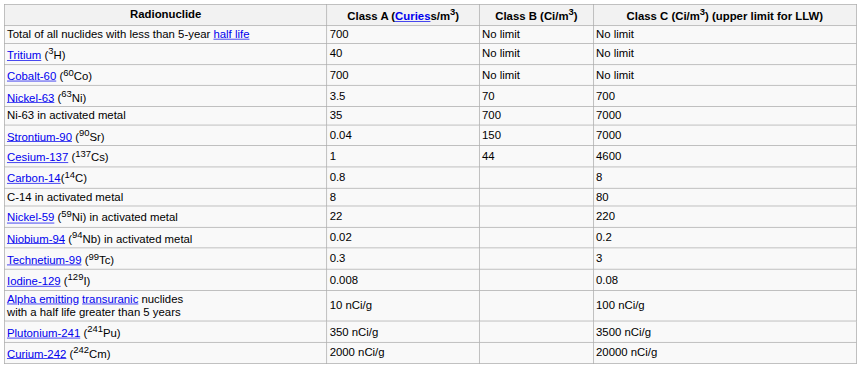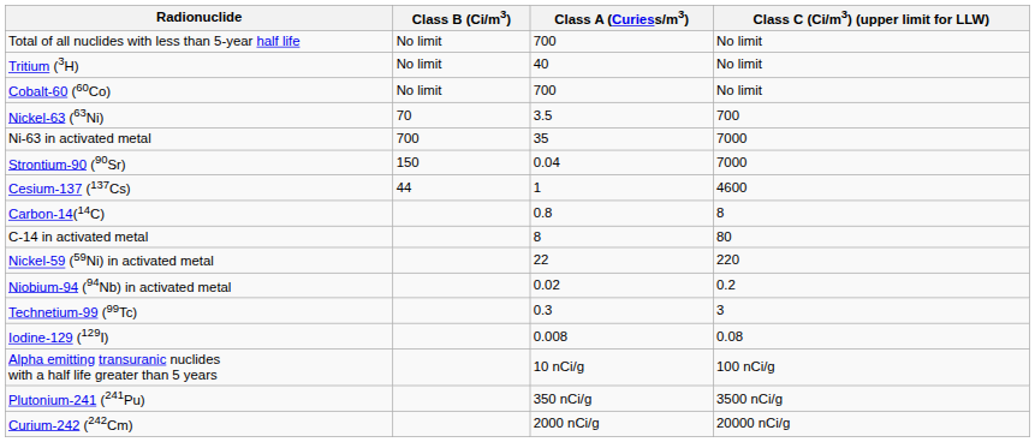columns swapped: Class A (Curiess/m3) <-> Class B (Ci/m3)
